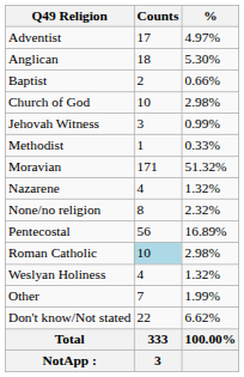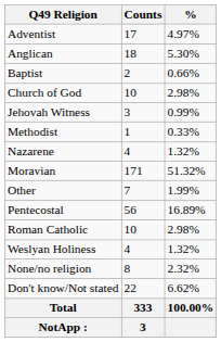rows swapped: Moravian <-> Nazarene
rows swapped: None/no religion <-> Other
Roman Catholic | Counts: lightblue background -> no background
